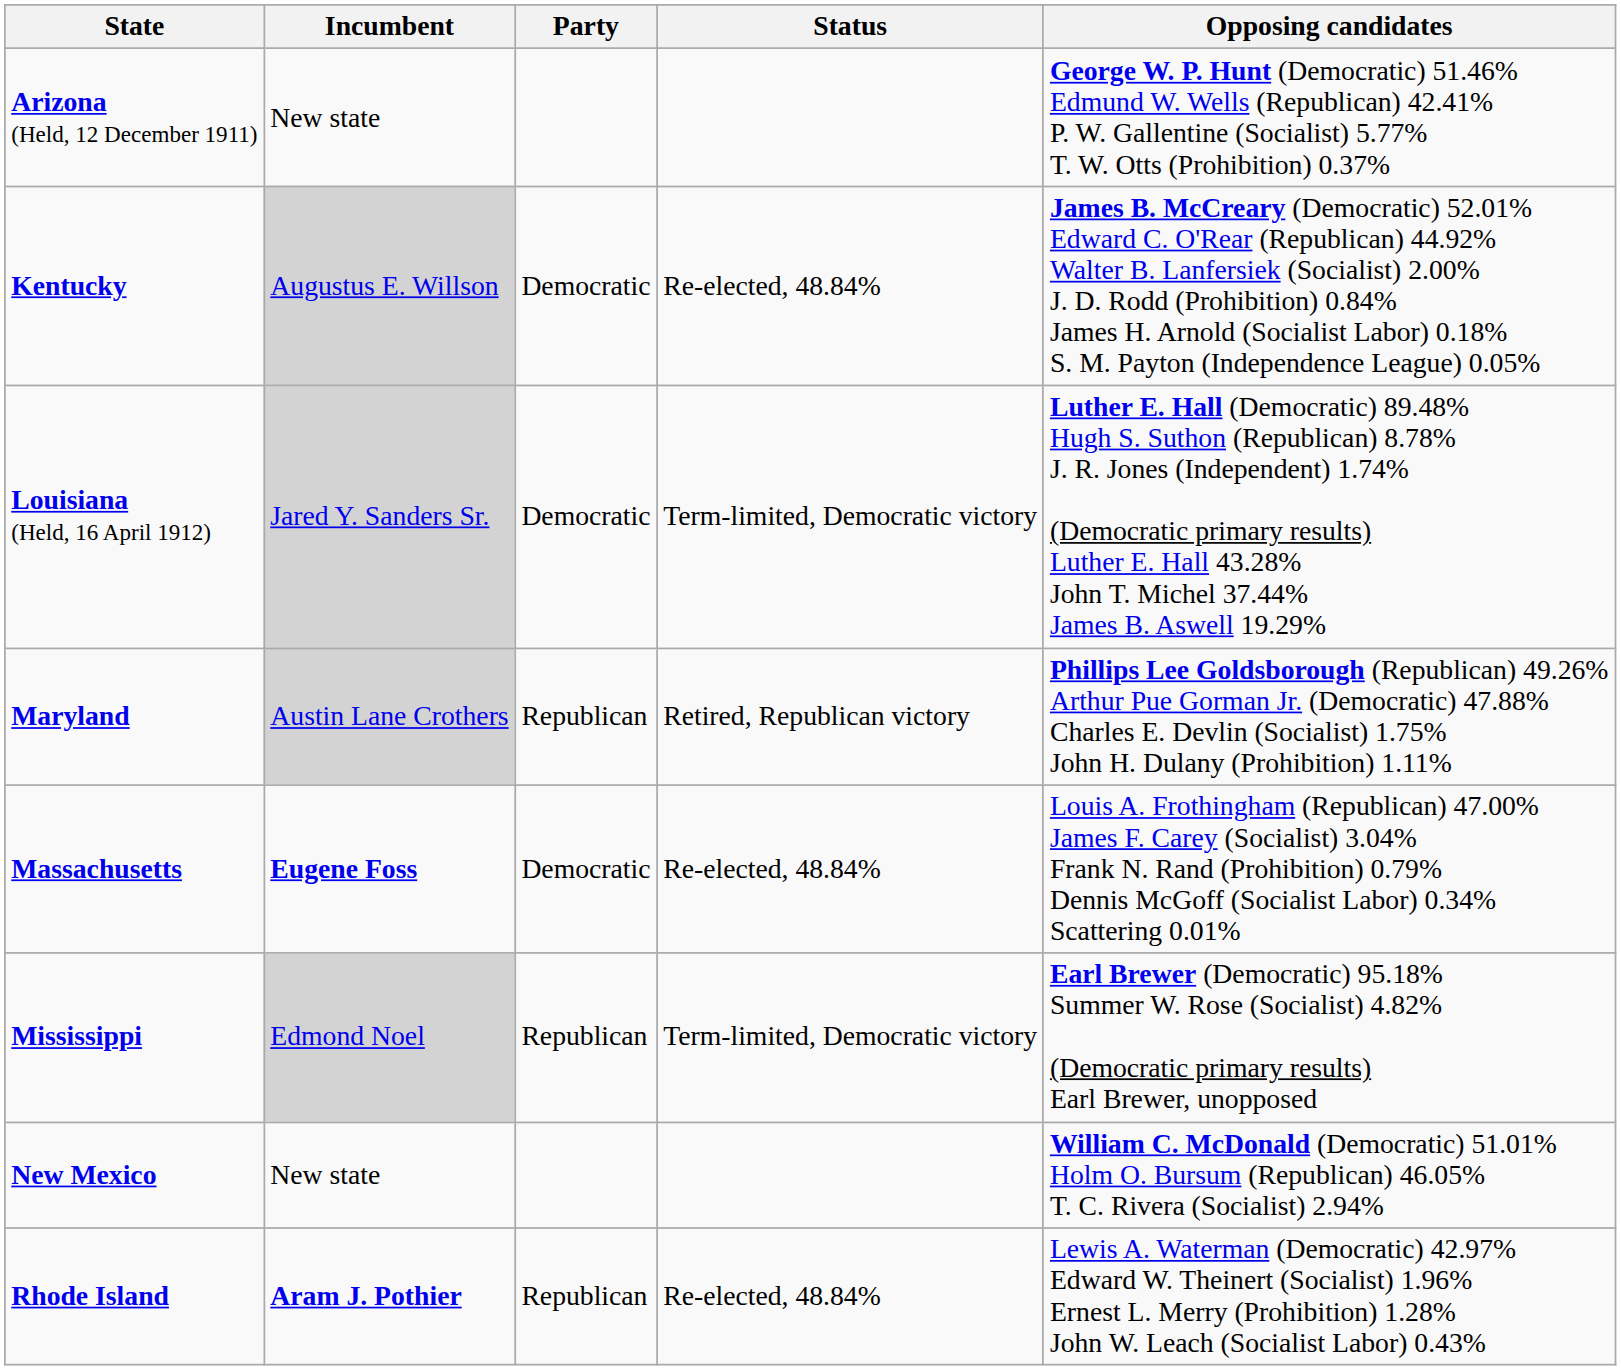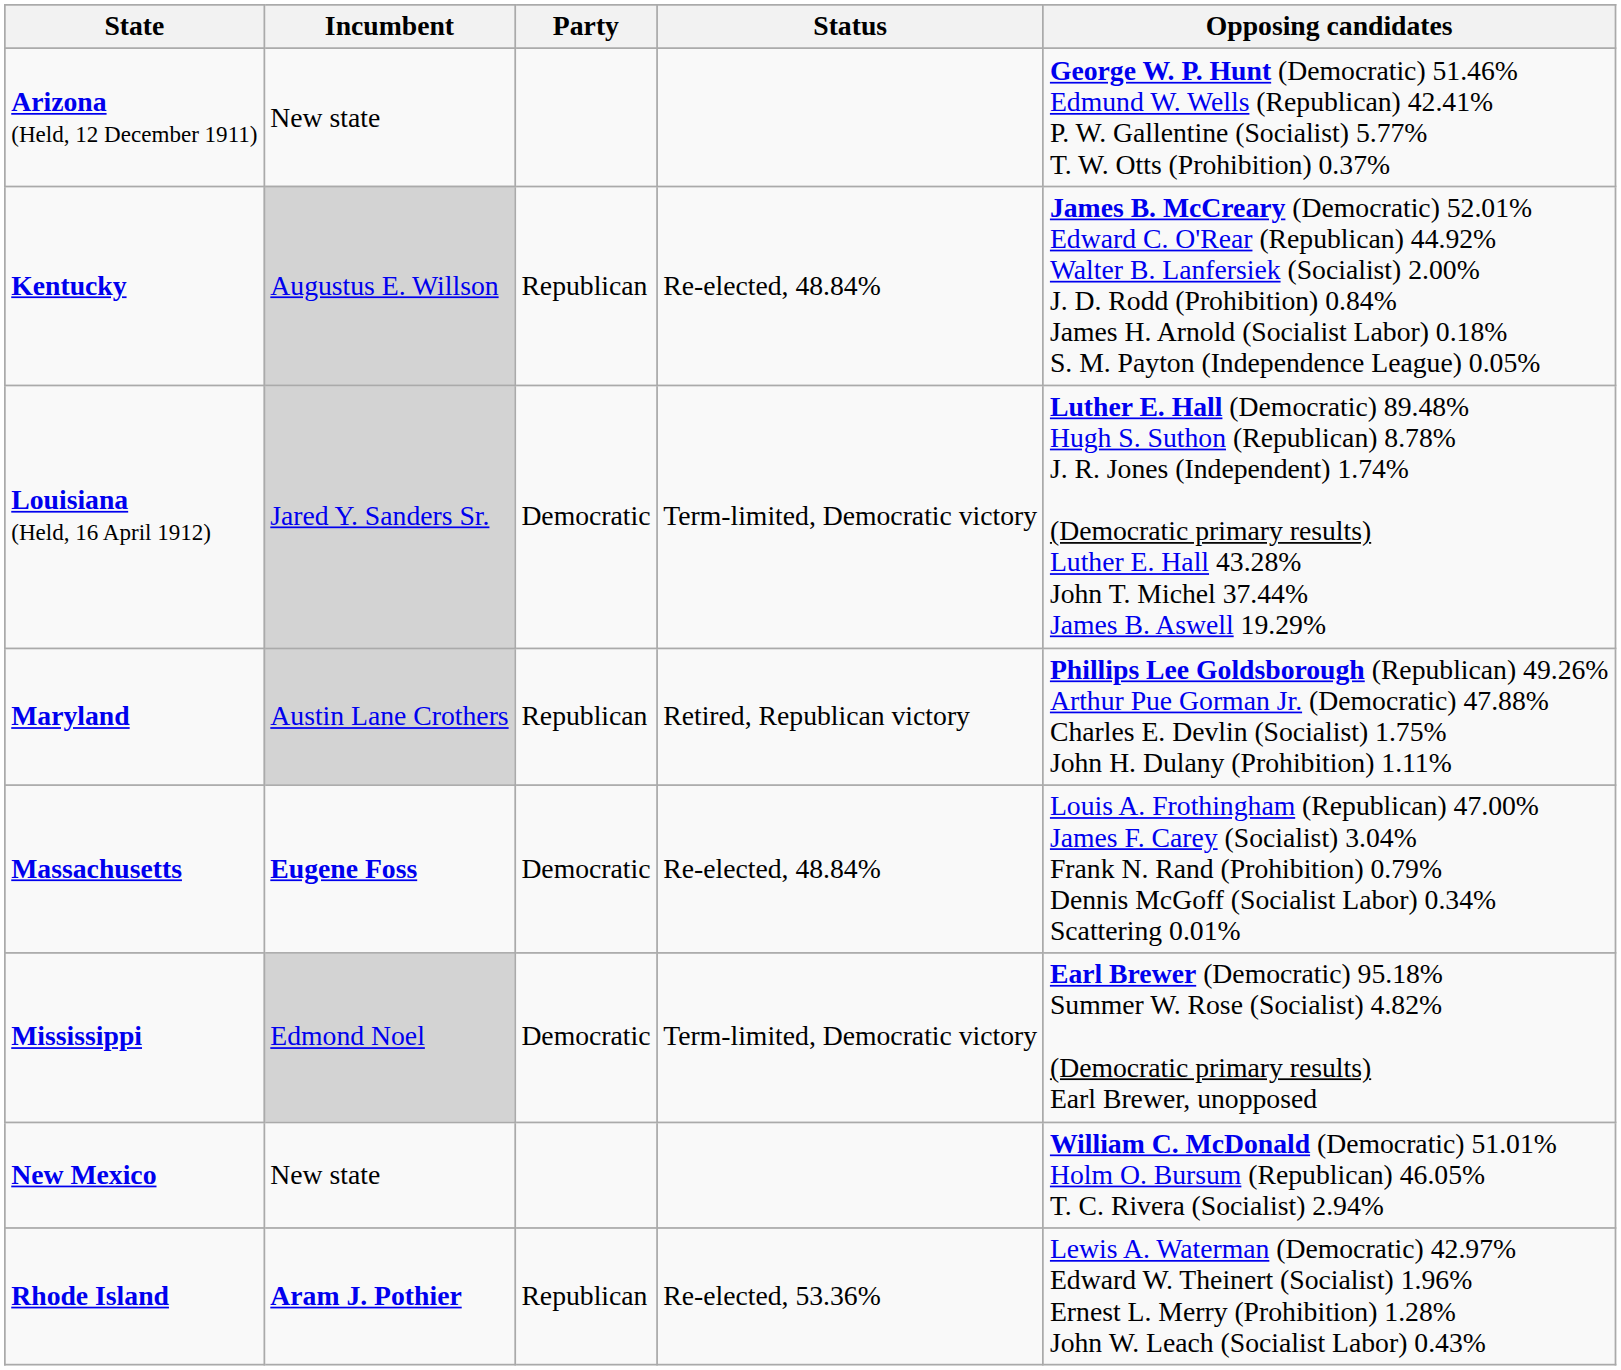Kentucky | Party: Democratic -> Republican
Mississippi | Party: Republican -> Democratic
Rhode Island | Status: Re-elected, 48.84% -> Re-elected, 53.36%
